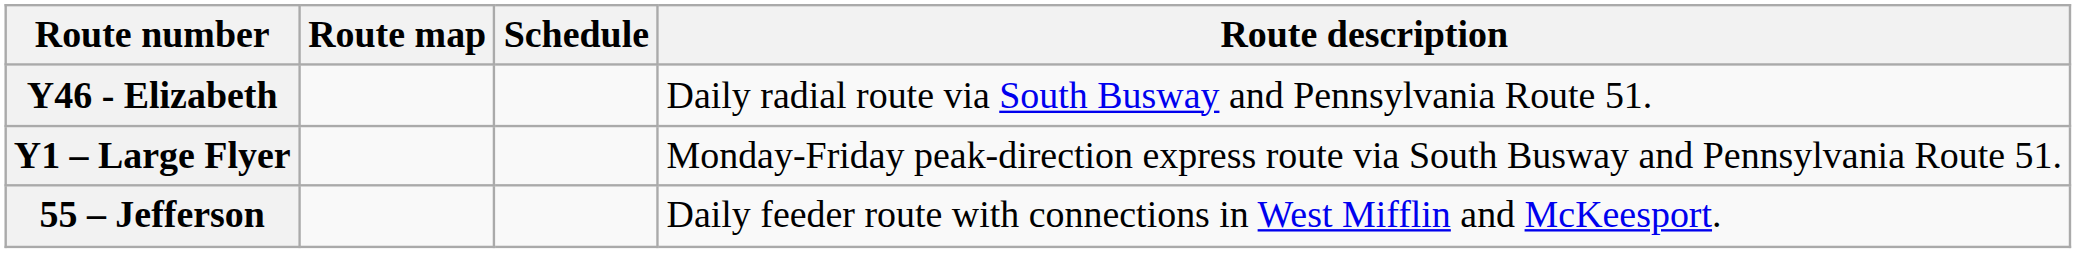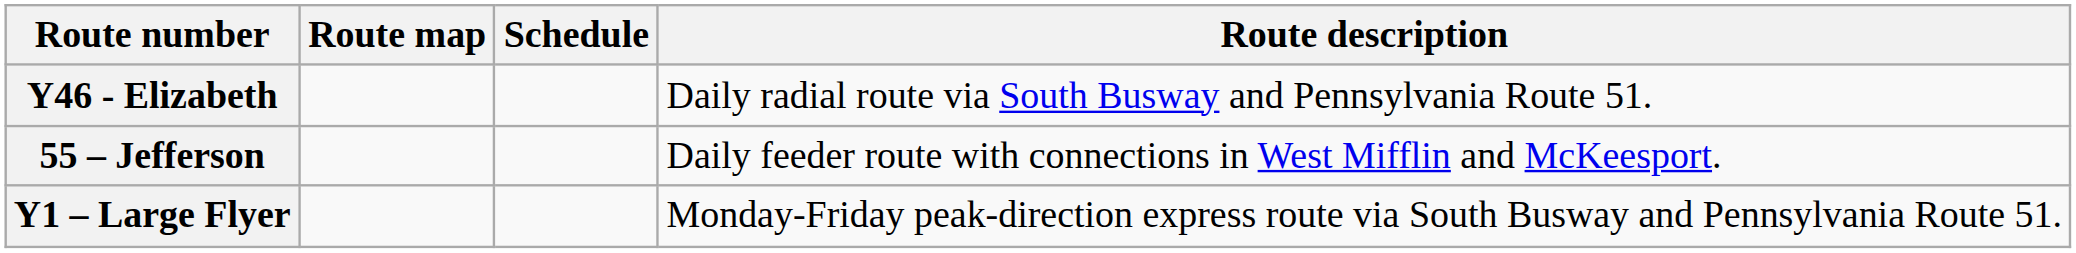rows swapped: Y1 – Large Flyer <-> 55 – Jefferson
